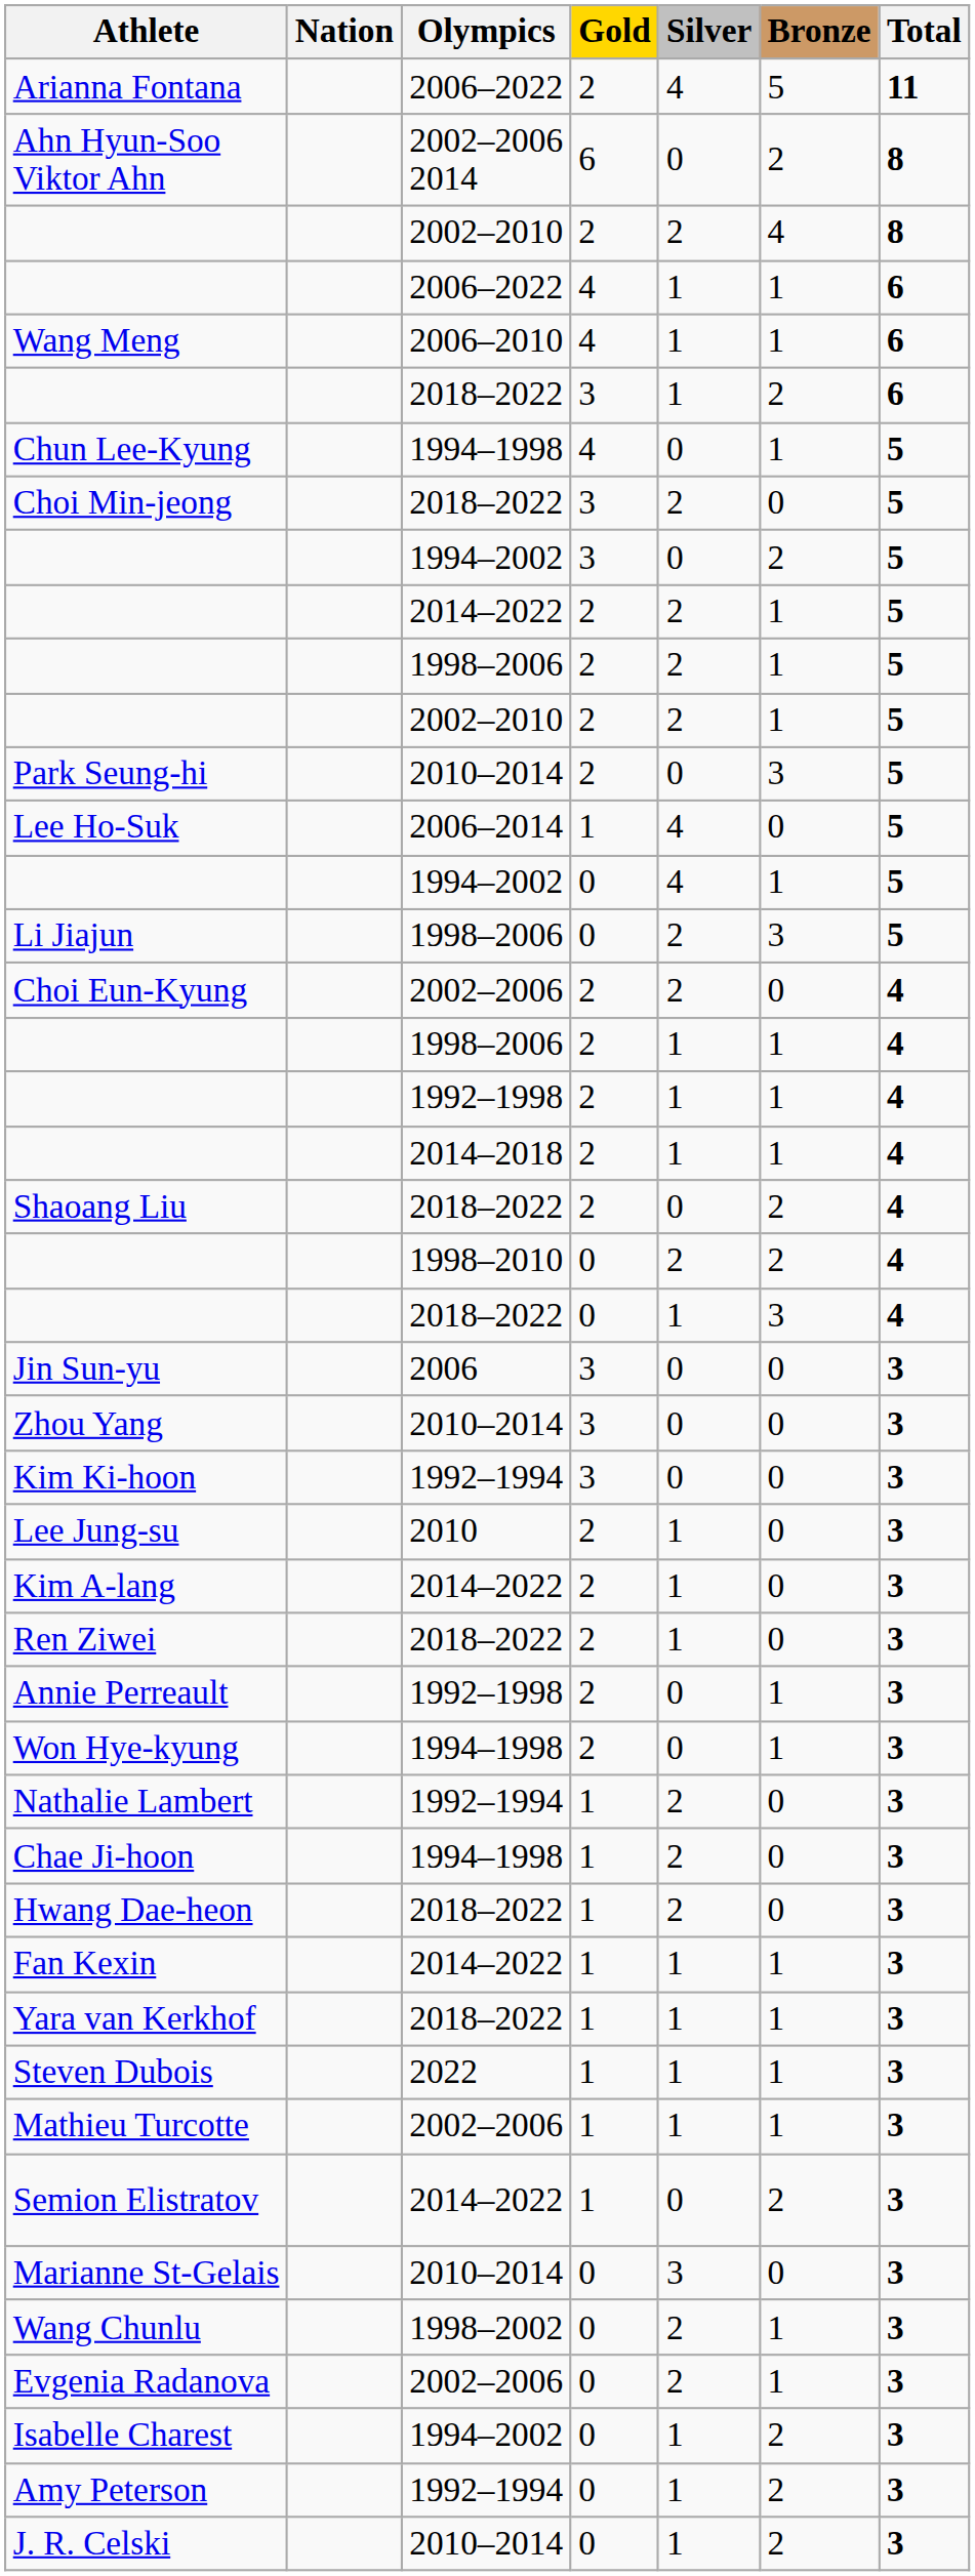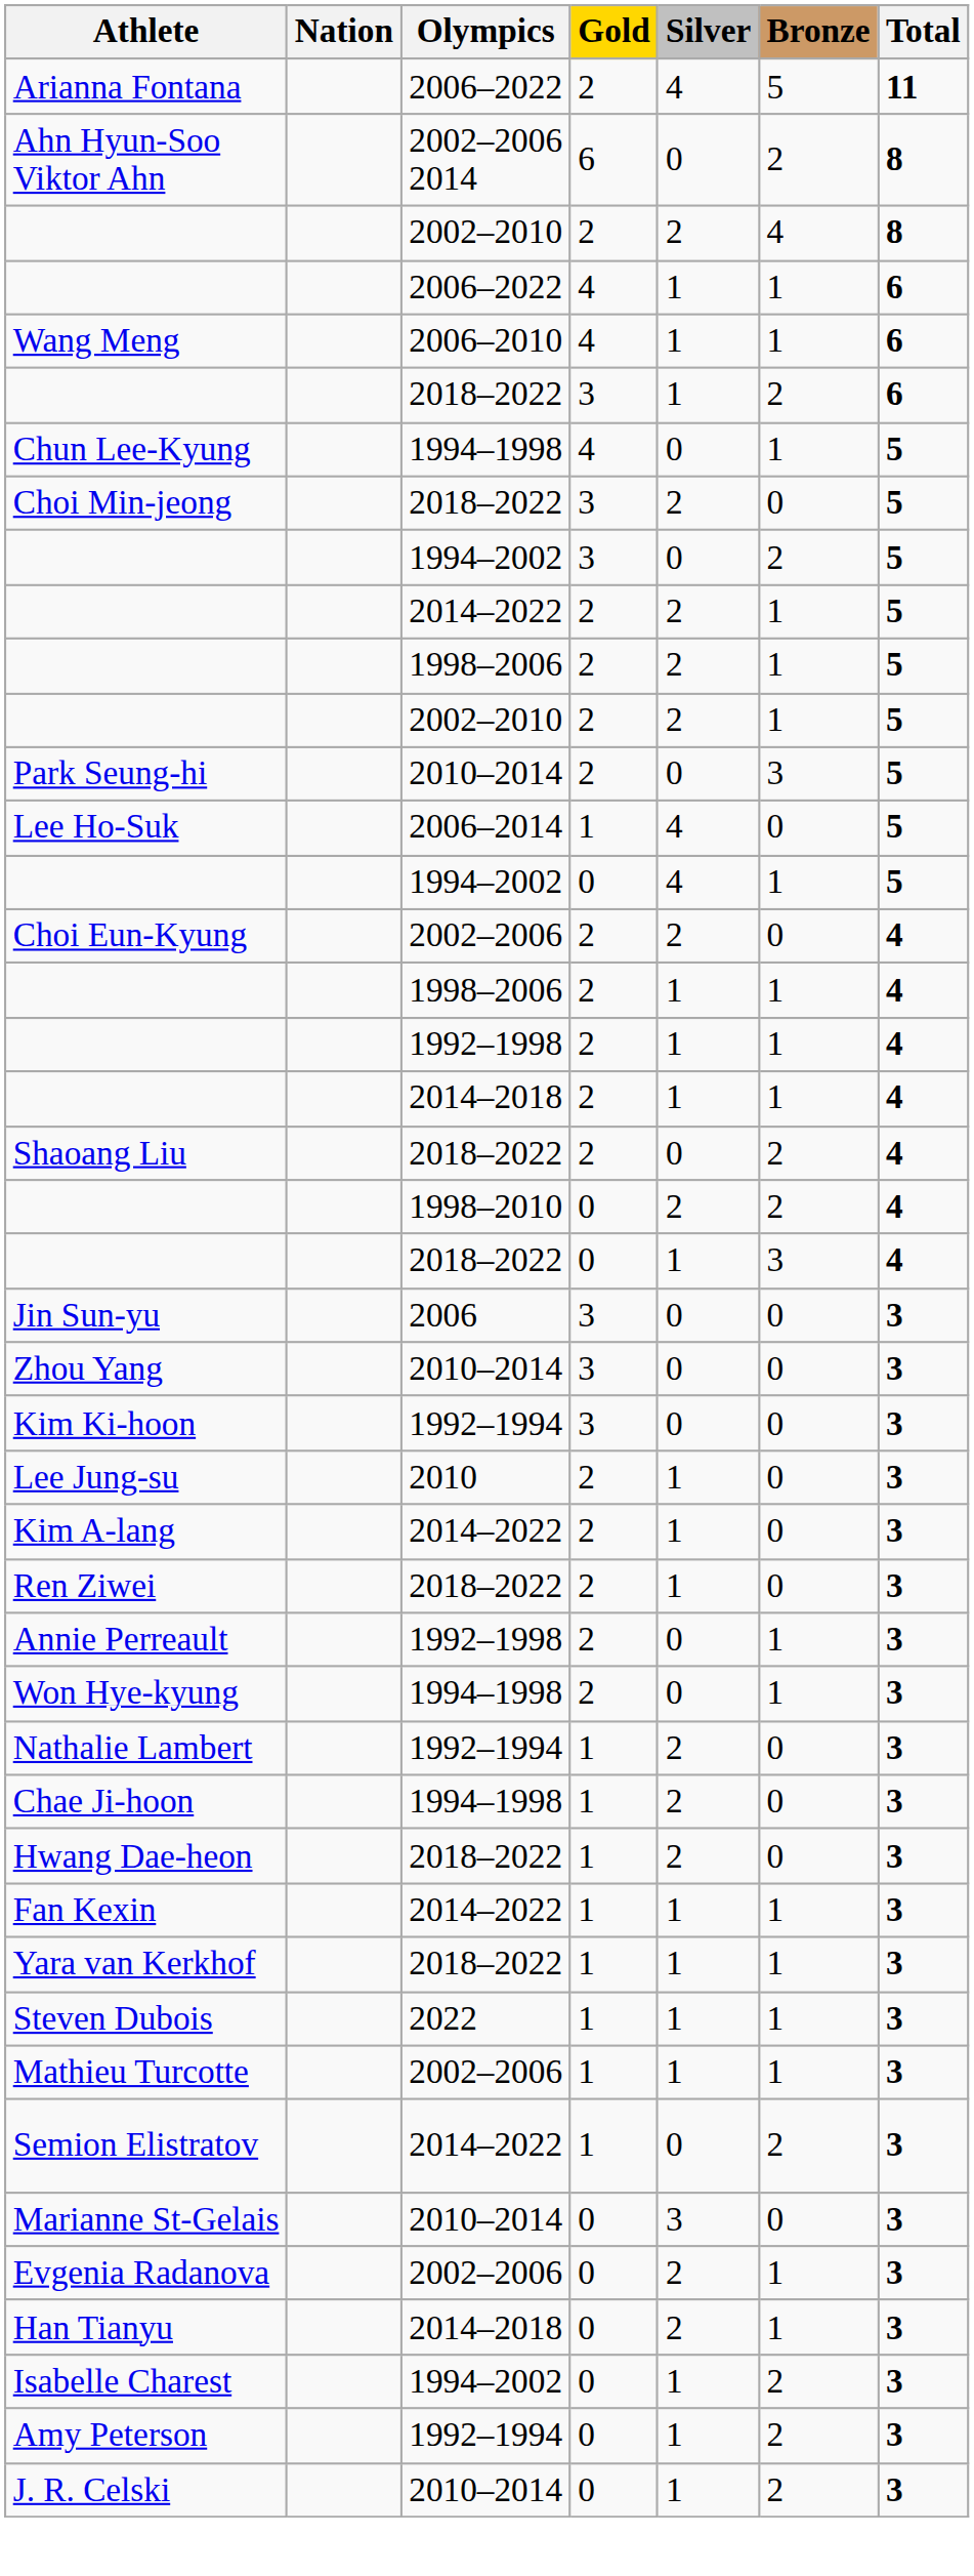- row: Li Jiajun | 1998–2006 | 0 | 2 | 3 | 5
- row: Wang Chunlu | 1998–2002 | 0 | 2 | 1 | 3
+ row: Han Tianyu | 2014–2018 | 0 | 2 | 1 | 3
